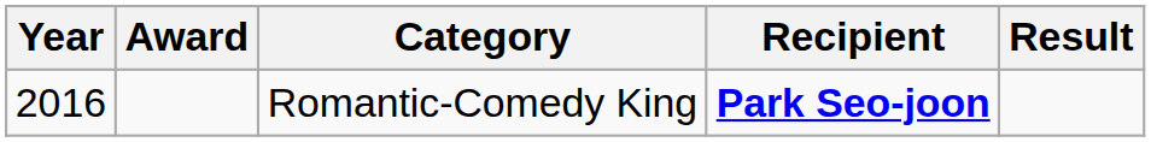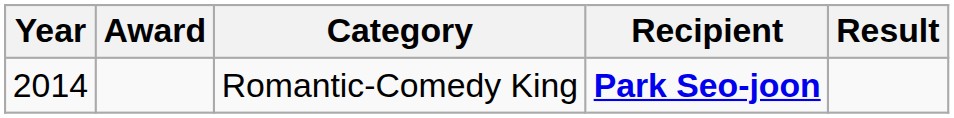Romantic-Comedy King | Year: 2016 -> 2014
